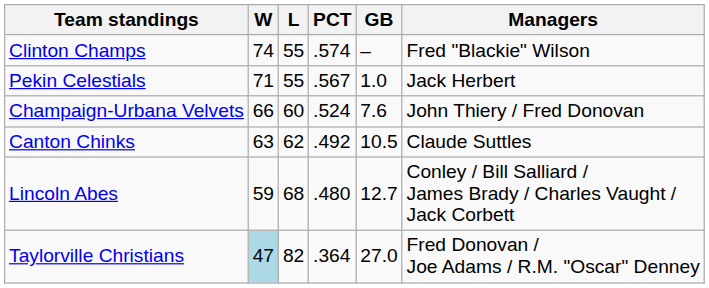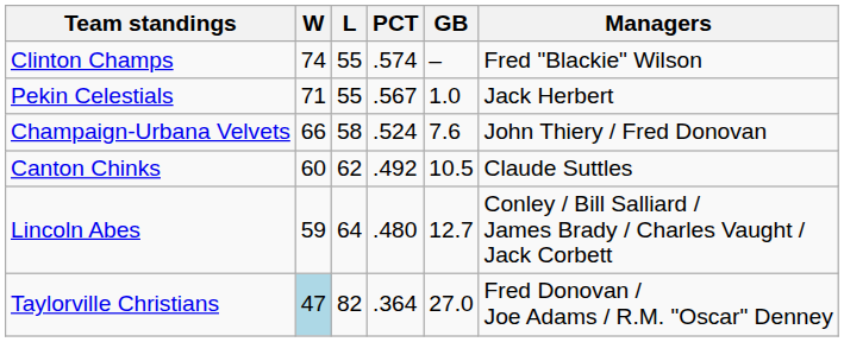Champaign-Urbana Velvets | L: 60 -> 58
Canton Chinks | W: 63 -> 60
Lincoln Abes | L: 68 -> 64
